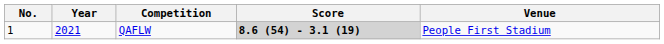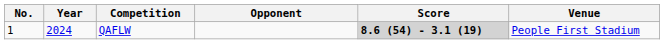+ column: Opponent
QAFLW | Year: 2021 -> 2024
